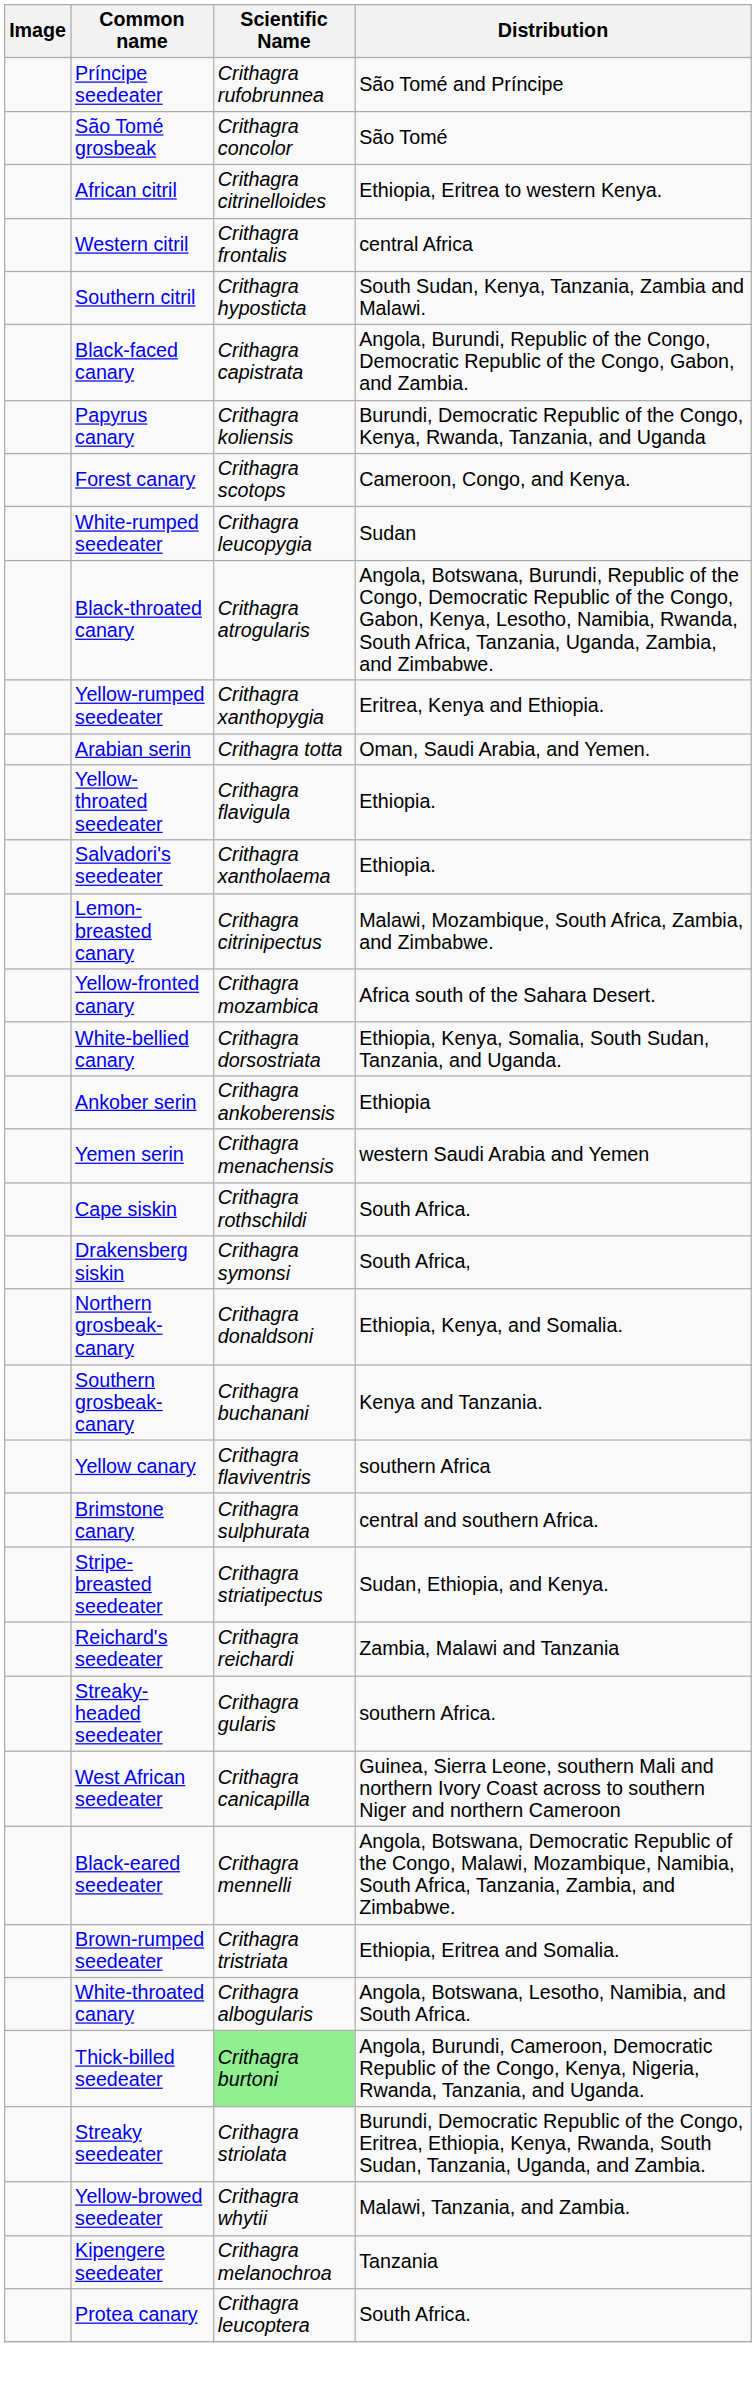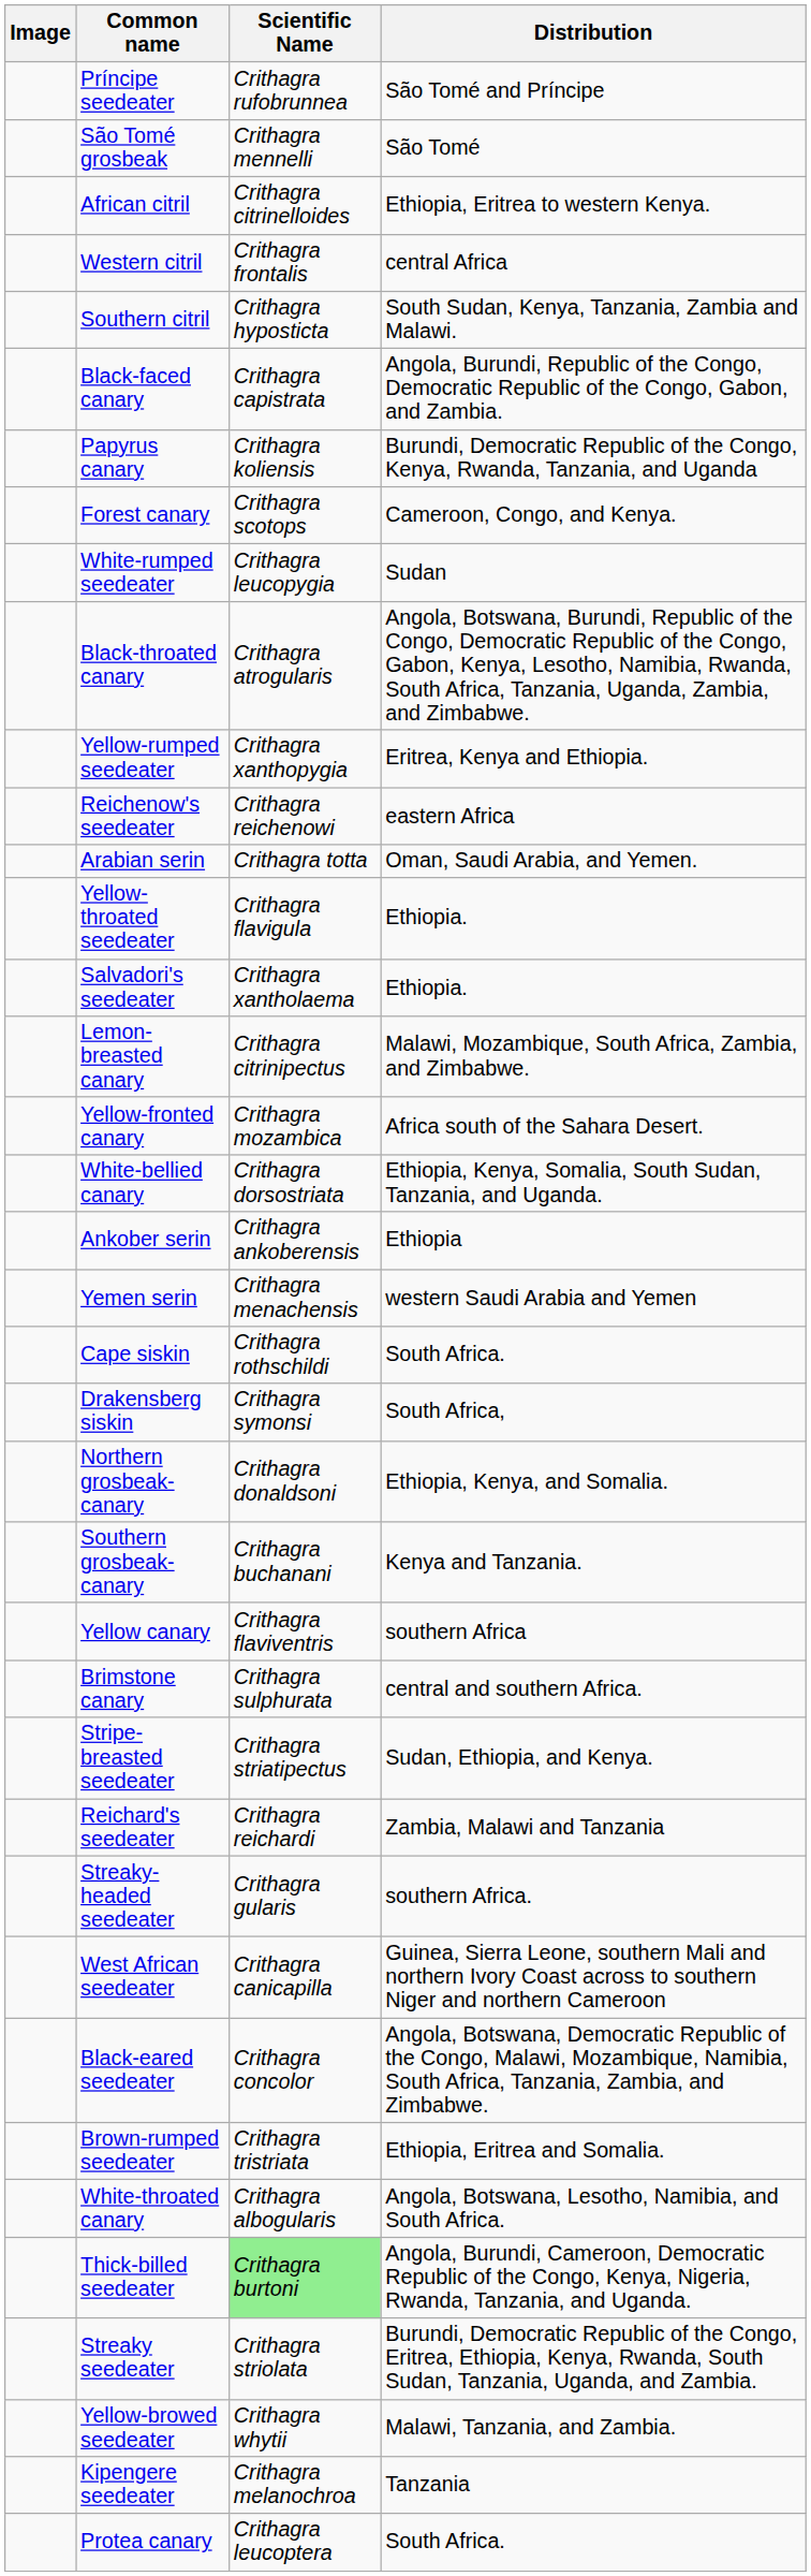São Tomé grosbeak | Scientific Name: Crithagra concolor -> Crithagra mennelli
+ row: Reichenow's seedeater | Crithagra reichenowi | eastern Africa
Black-eared seedeater | Scientific Name: Crithagra mennelli -> Crithagra concolor
